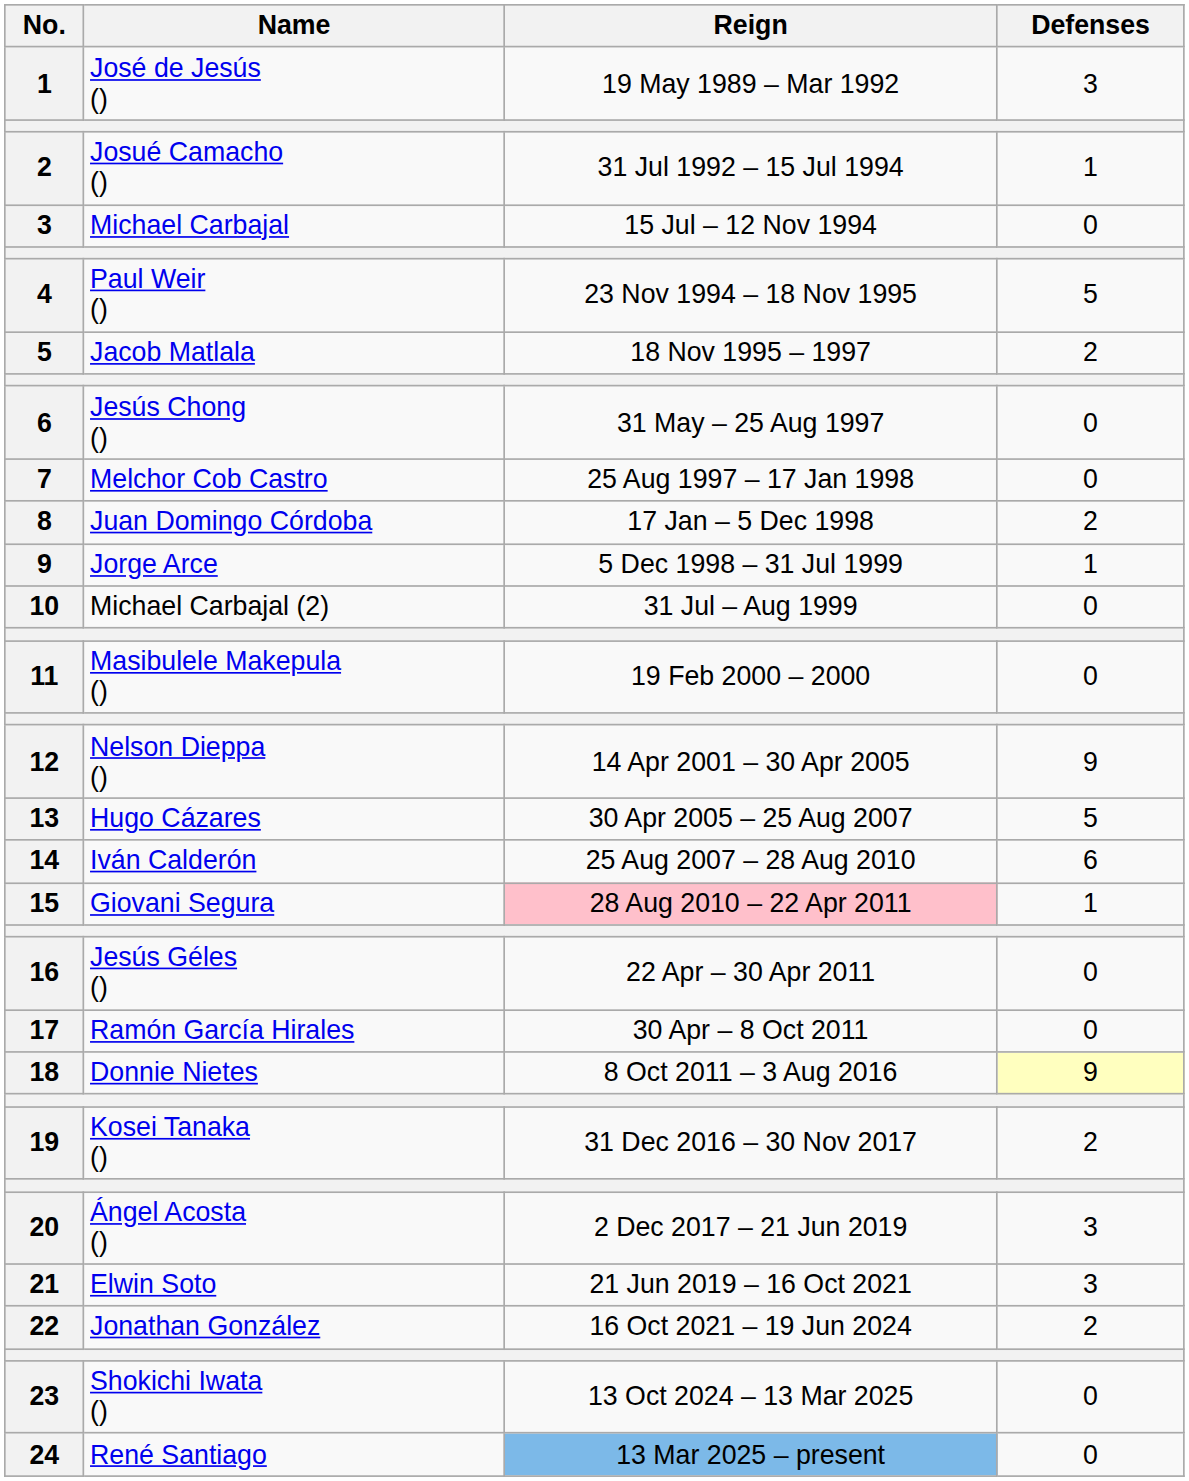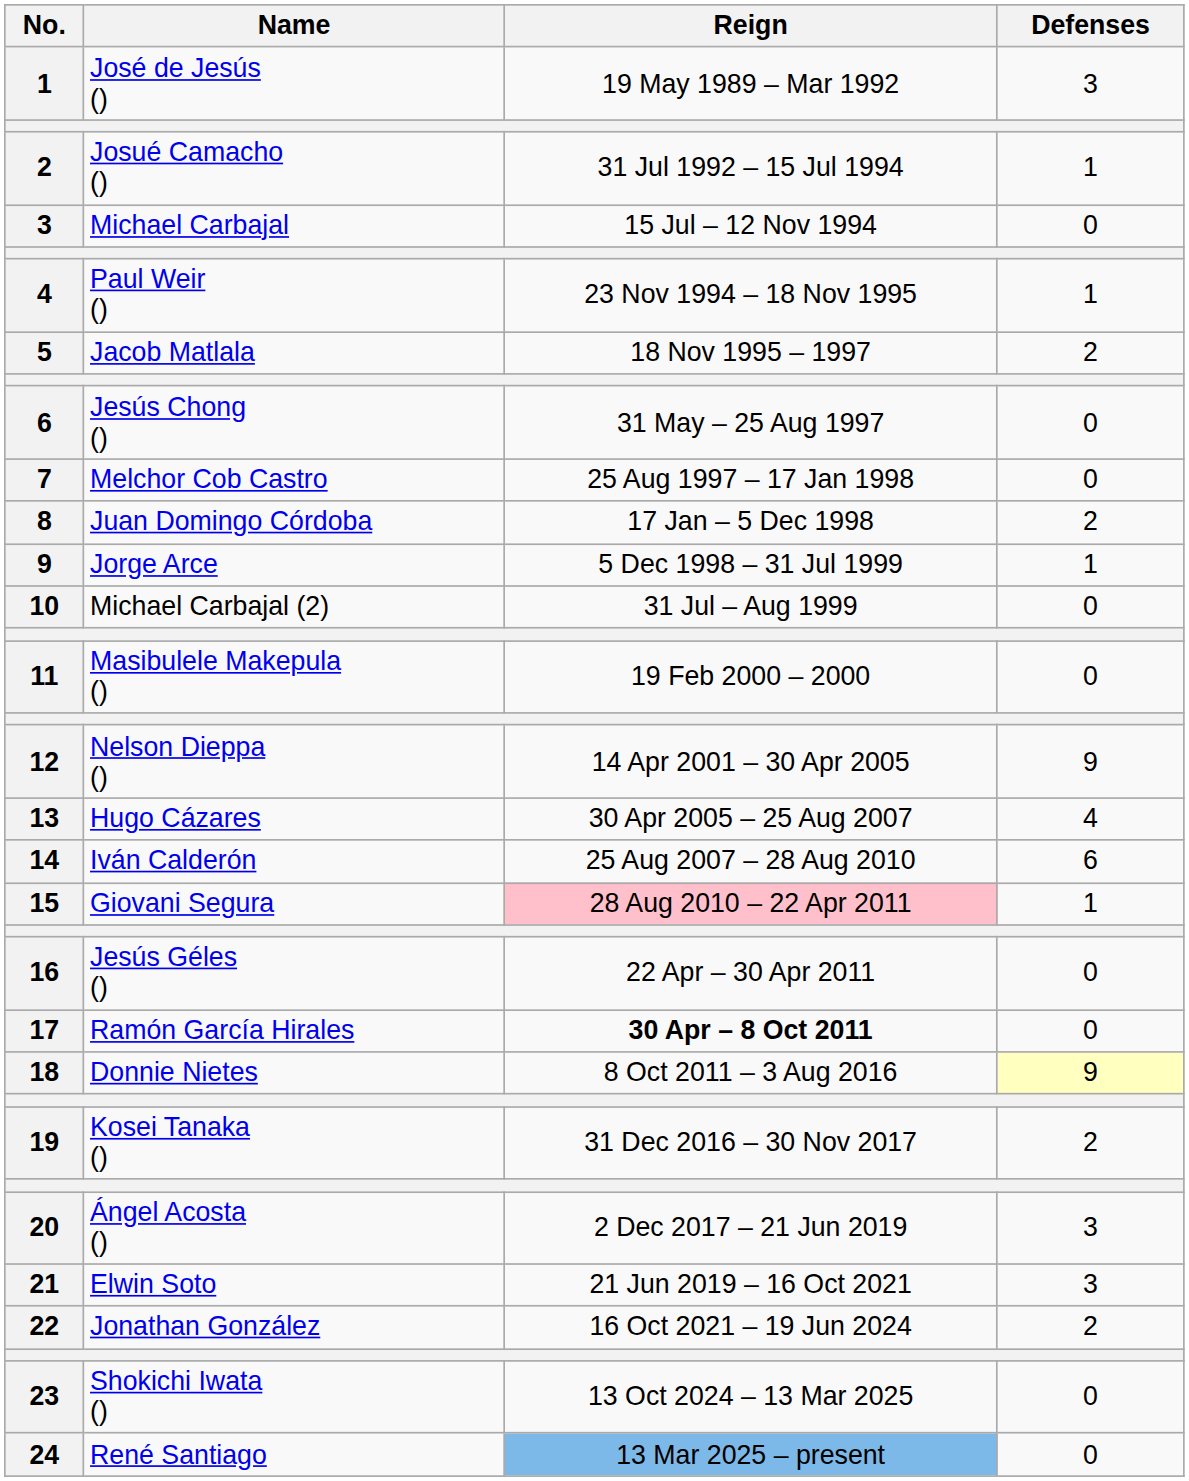Paul Weir () | Defenses: 5 -> 1
Hugo Cázares | Defenses: 5 -> 4
Ramón García Hirales | Reign: normal -> bold
